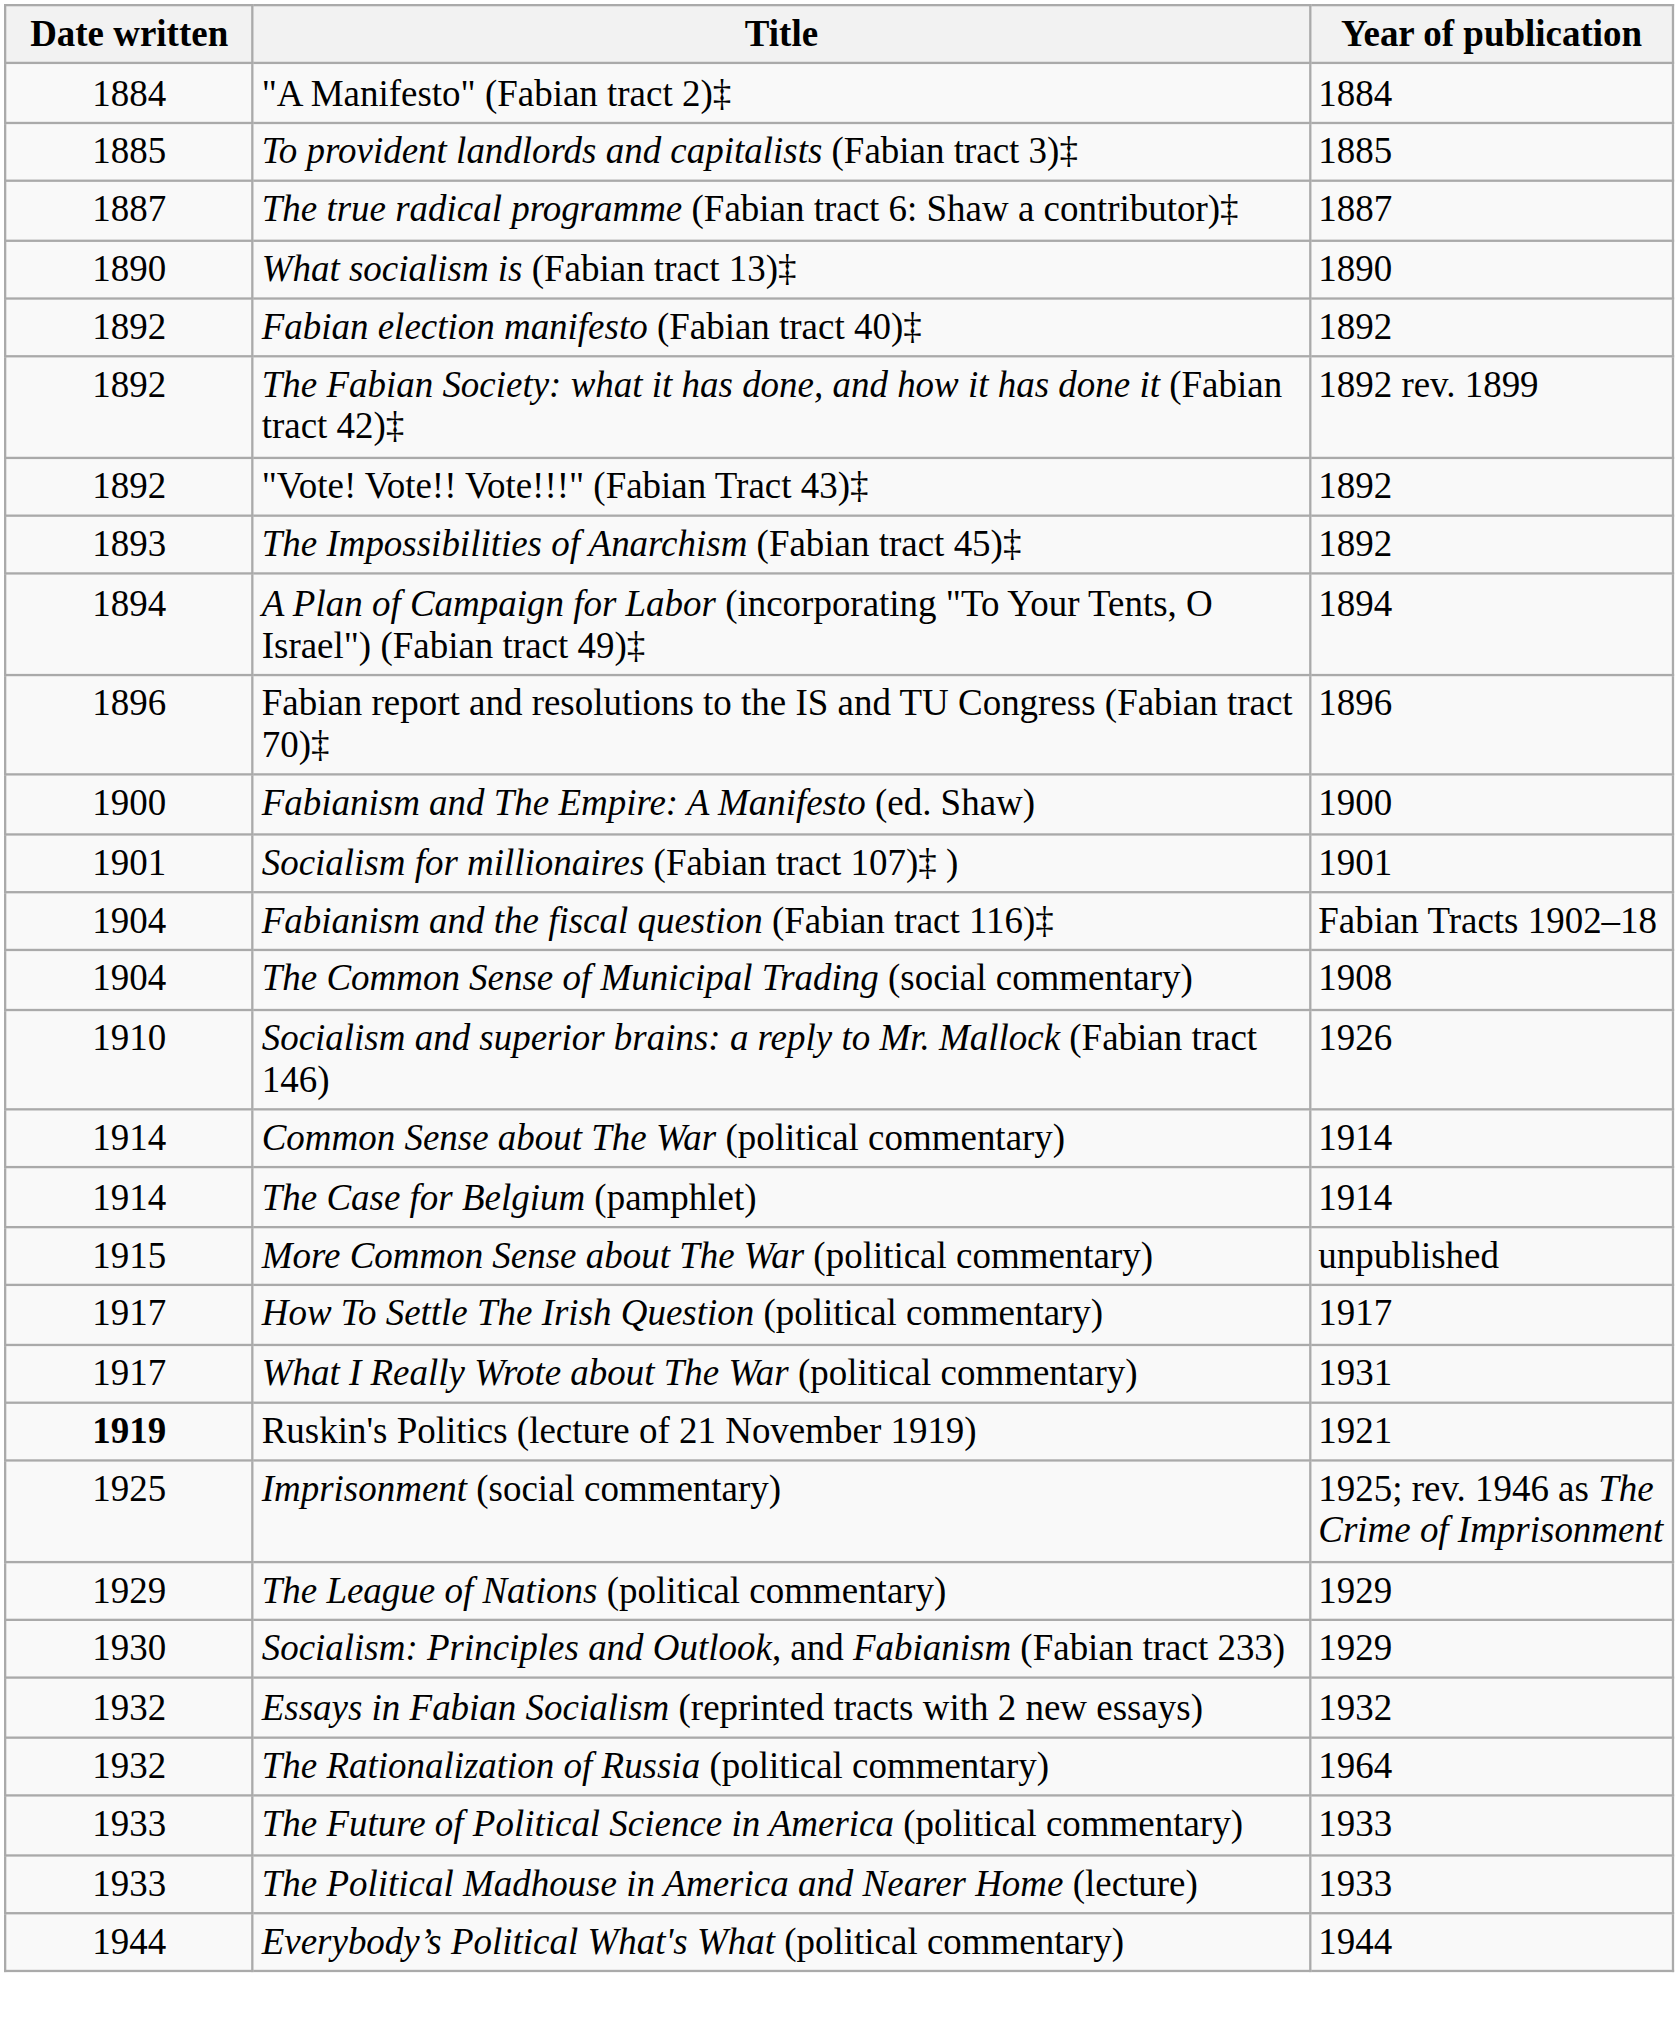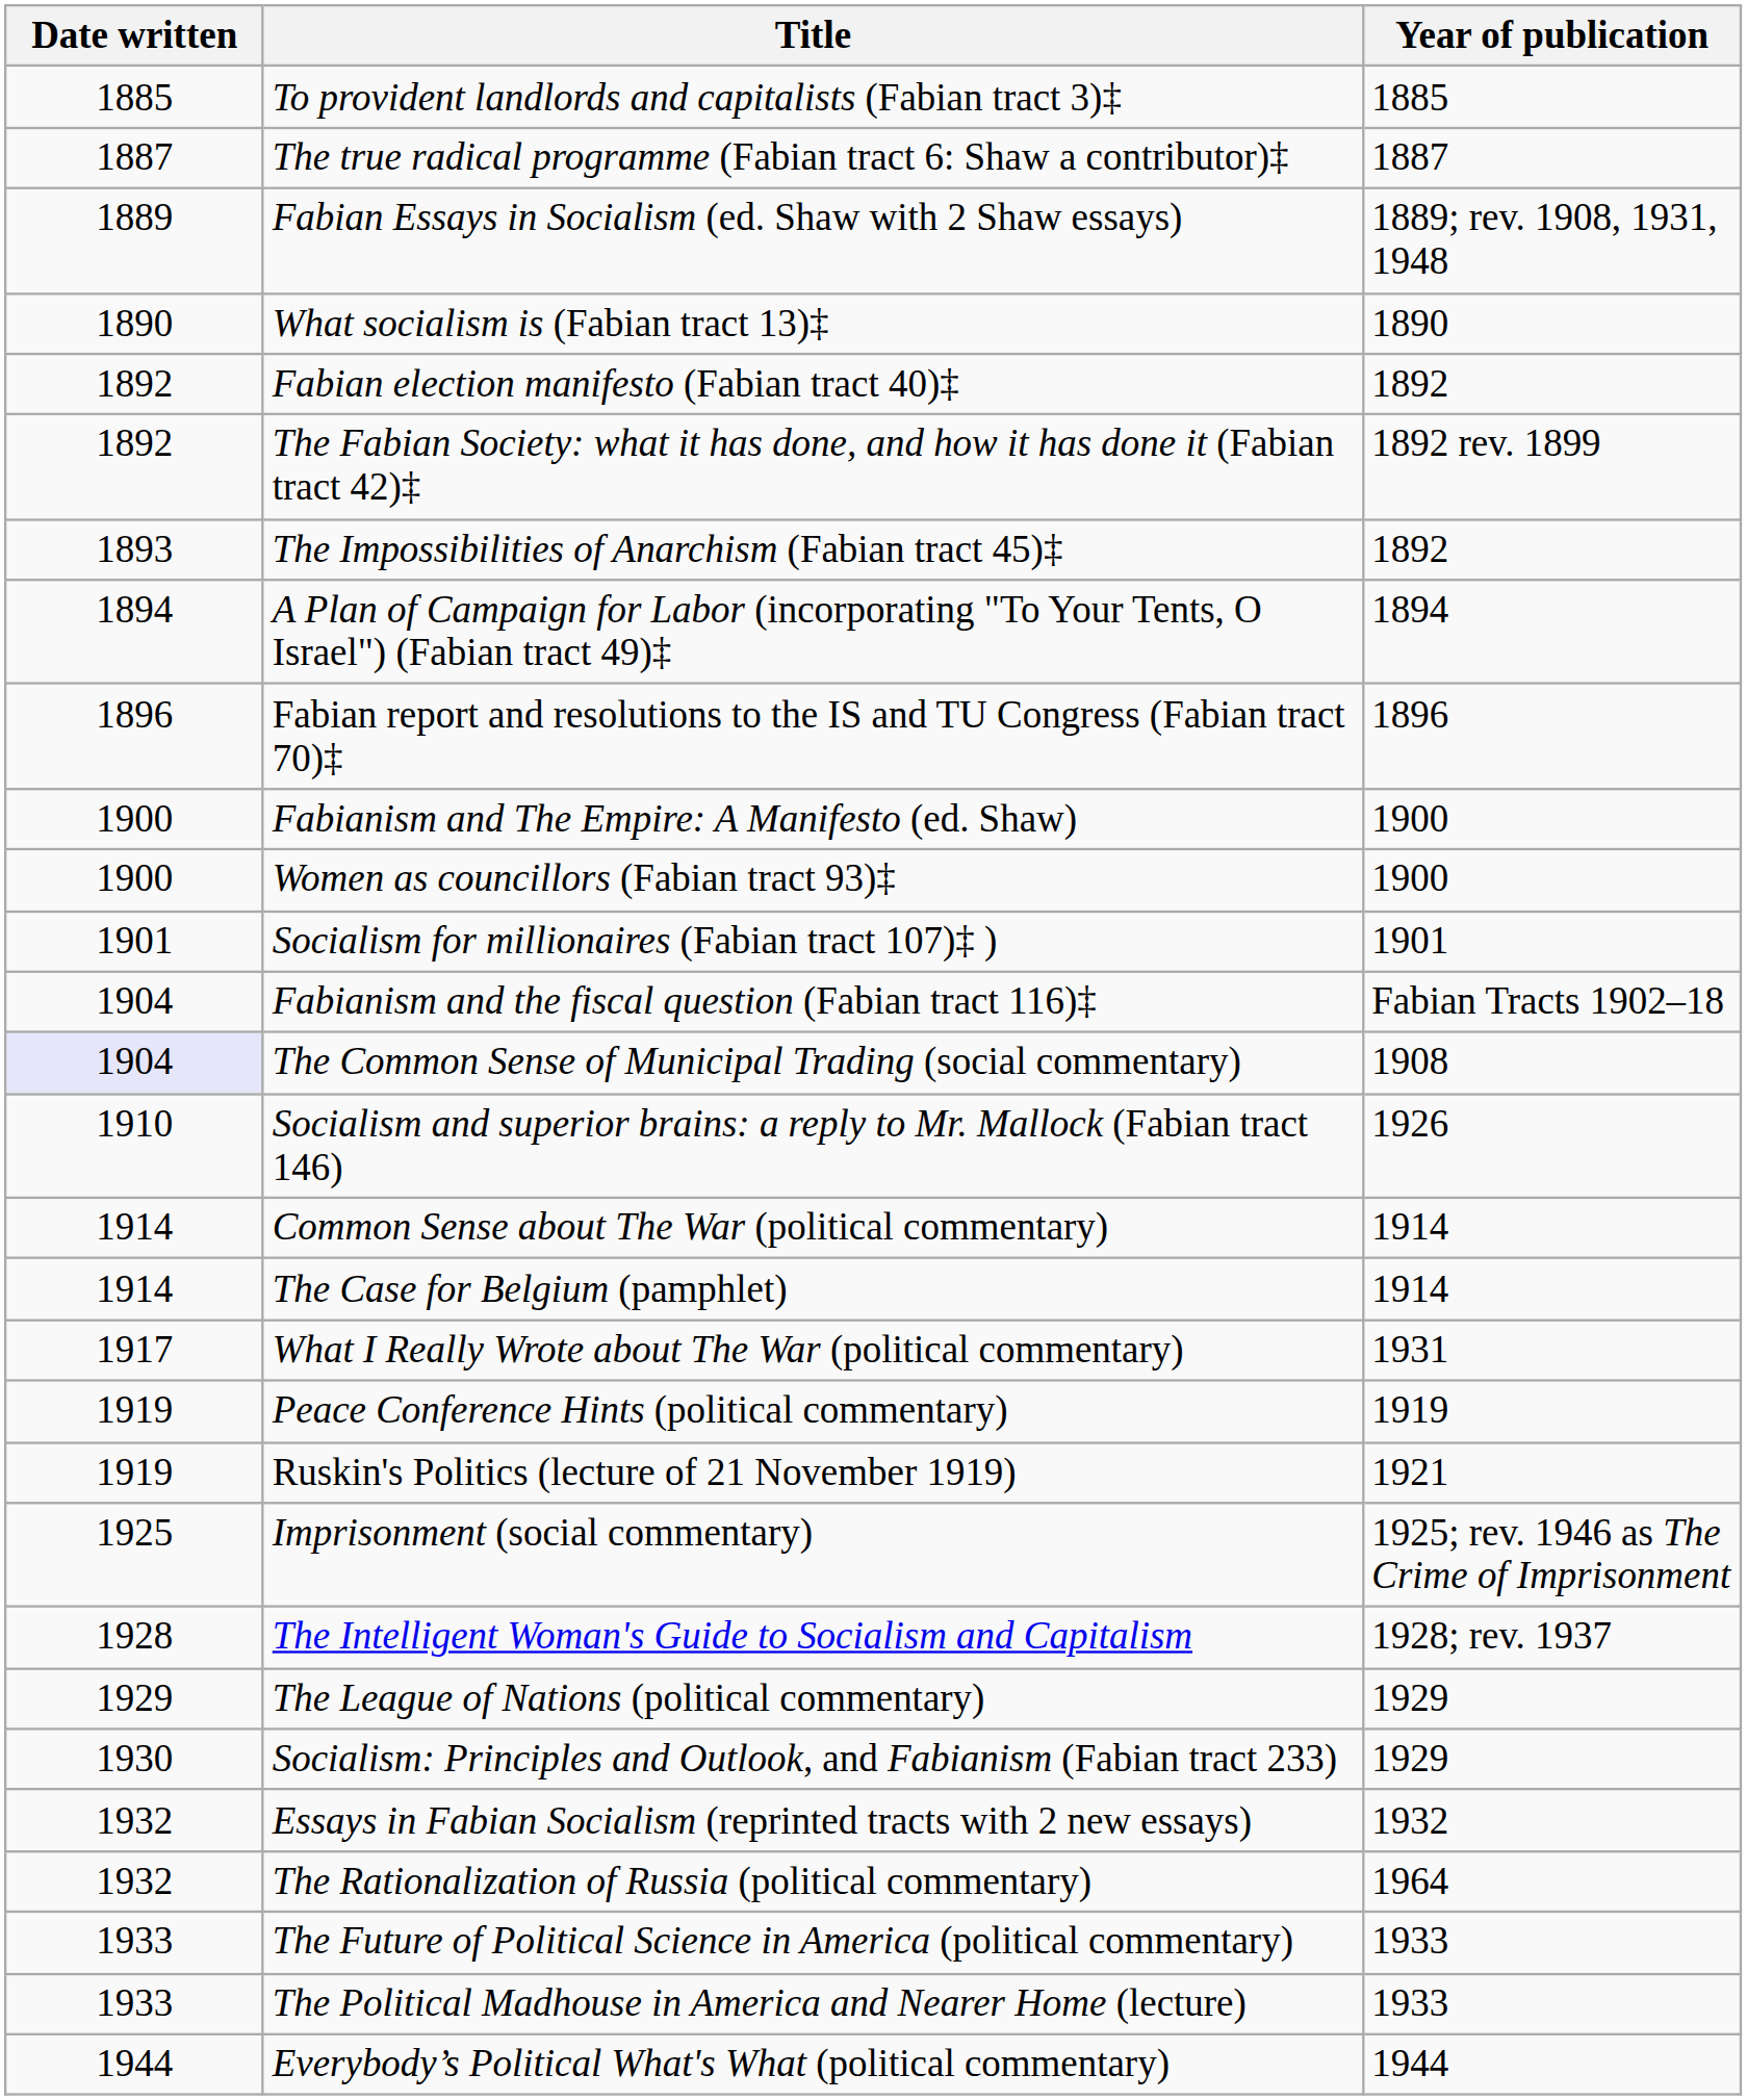- row: 1884 | "A Manifesto" (Fabian tract 2)‡ | 1884
+ row: 1889 | Fabian Essays in Socialism (ed. Shaw with 2 Shaw essays) | 1889; rev. 1908, 1931, 1948
- row: 1892 | "Vote! Vote!! Vote!!!" (Fabian Tract 43)‡ | 1892
+ row: 1900 | Women as councillors (Fabian tract 93)‡ | 1900
The Common Sense of Municipal Trading (social commentary) | Date written: no background -> lavender background
- row: 1915 | More Common Sense about The War (political commentary) | unpublished
- row: 1917 | How To Settle The Irish Question (political commentary) | 1917
+ row: 1919 | Peace Conference Hints (political commentary) | 1919
Ruskin's Politics (lecture of 21 November 1919) | Date written: bold -> normal
+ row: 1928 | The Intelligent Woman's Guide to Socialism and Capitalism | 1928; rev. 1937
